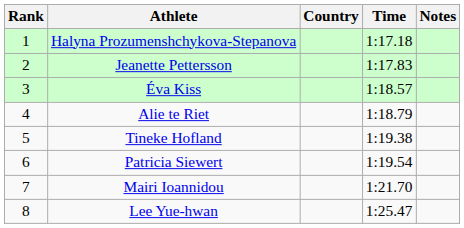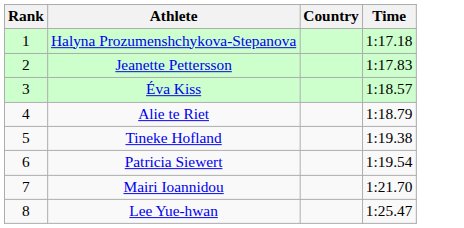- column: Notes
